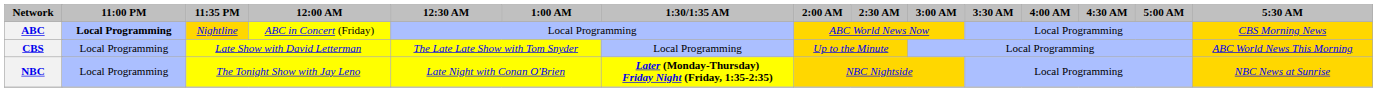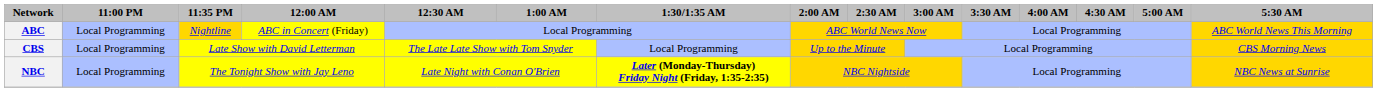ABC | 11:00 PM: bold -> normal
ABC | 5:30 AM: CBS Morning News -> ABC World News This Morning
CBS | 5:30 AM: ABC World News This Morning -> CBS Morning News
